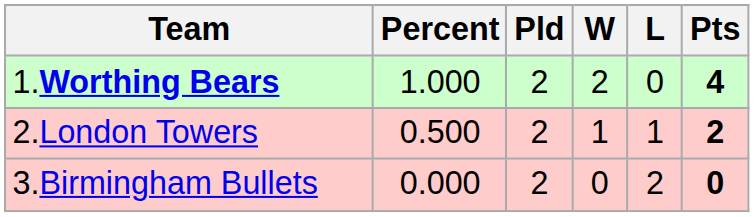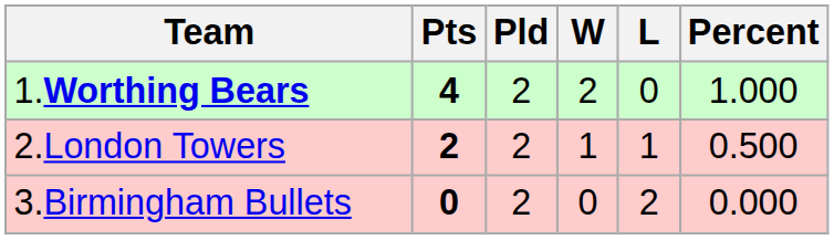columns swapped: Pts <-> Percent
